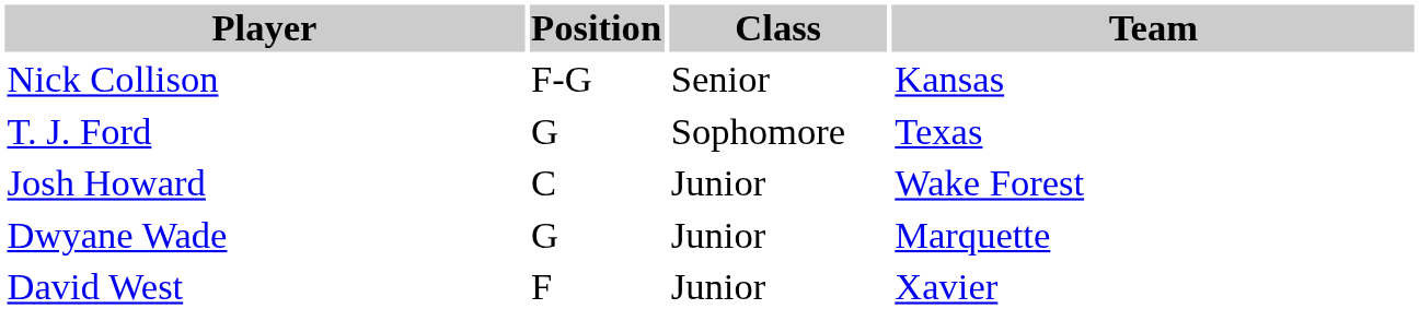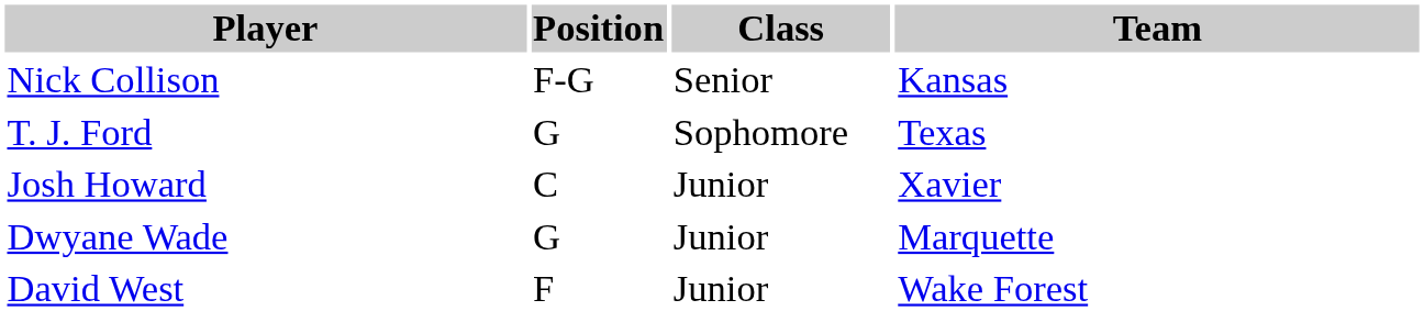Josh Howard | Team: Wake Forest -> Xavier
David West | Team: Xavier -> Wake Forest
